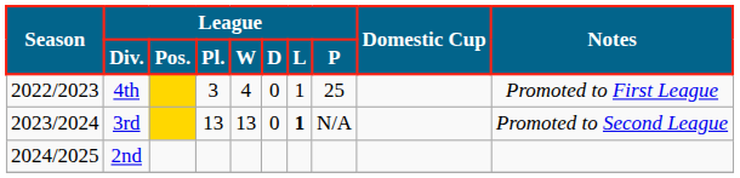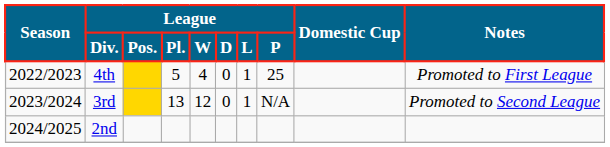4th | League / Pl.: 3 -> 5
3rd | League / W: 13 -> 12
3rd | League / L: bold -> normal
